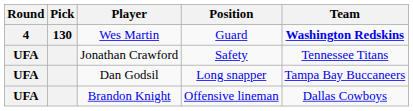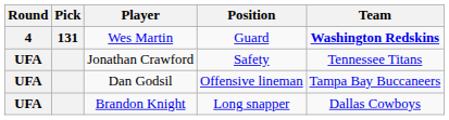Wes Martin | Pick: 130 -> 131
Dan Godsil | Position: Long snapper -> Offensive lineman
Brandon Knight | Position: Offensive lineman -> Long snapper
